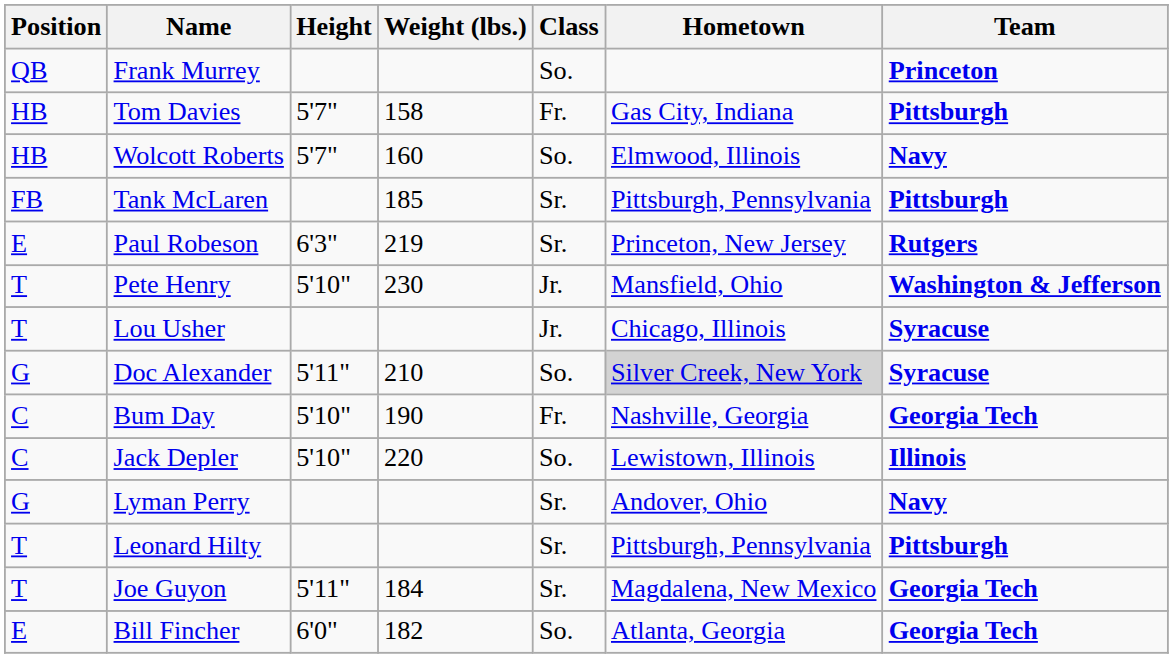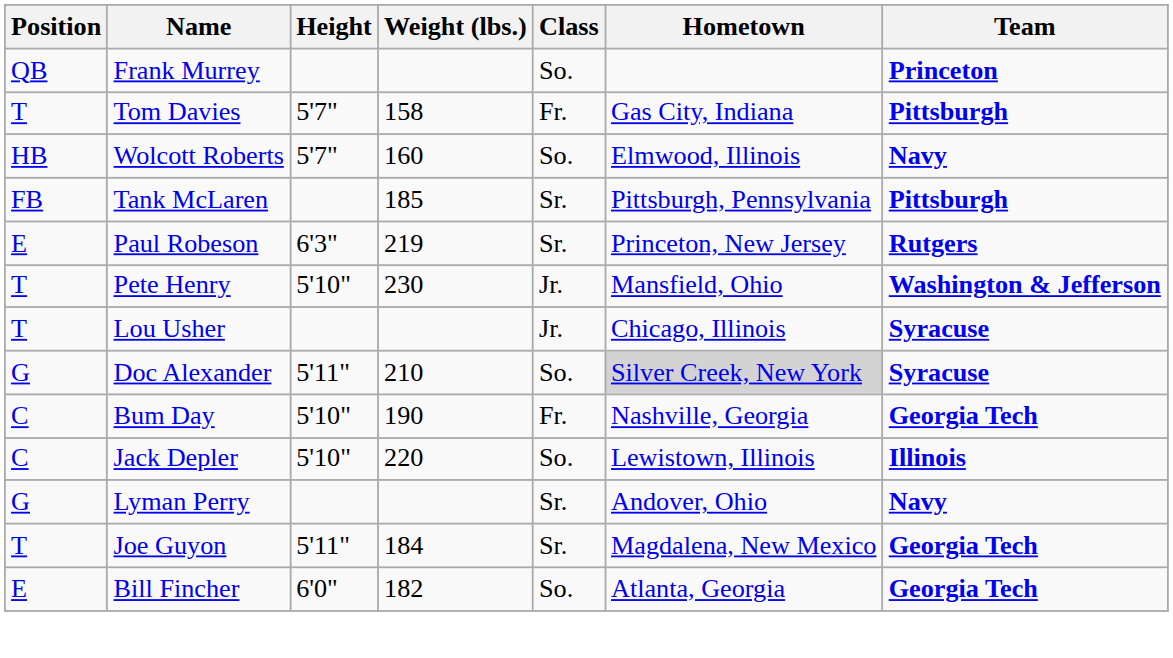Tom Davies | Position: HB -> T
- row: T | Leonard Hilty | Sr. | Pittsburgh, Pennsylvania | Pittsburgh
